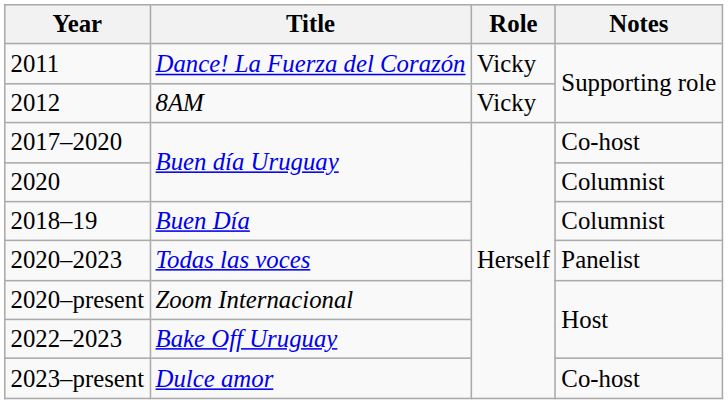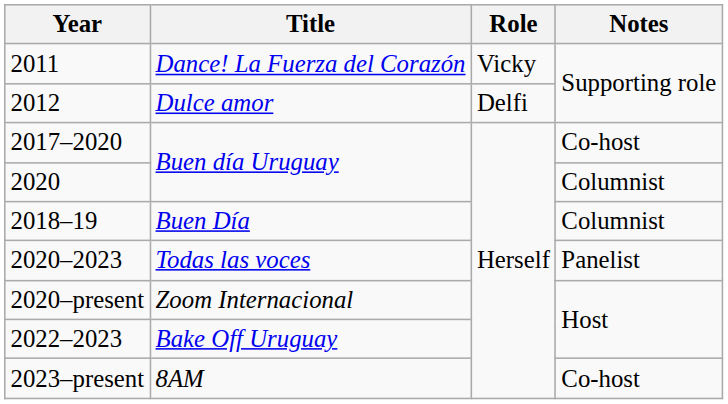2012 | Title: 8AM -> Dulce amor
2012 | Role: Vicky -> Delfi
2023–present | Title: Dulce amor -> 8AM
